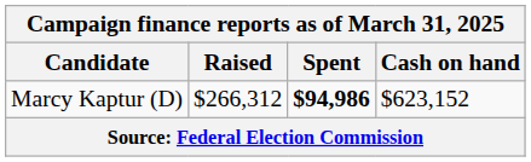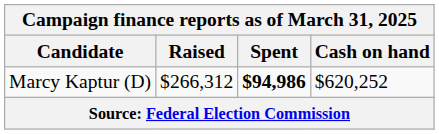Marcy Kaptur (D) | Cash on hand: $623,152 -> $620,252
